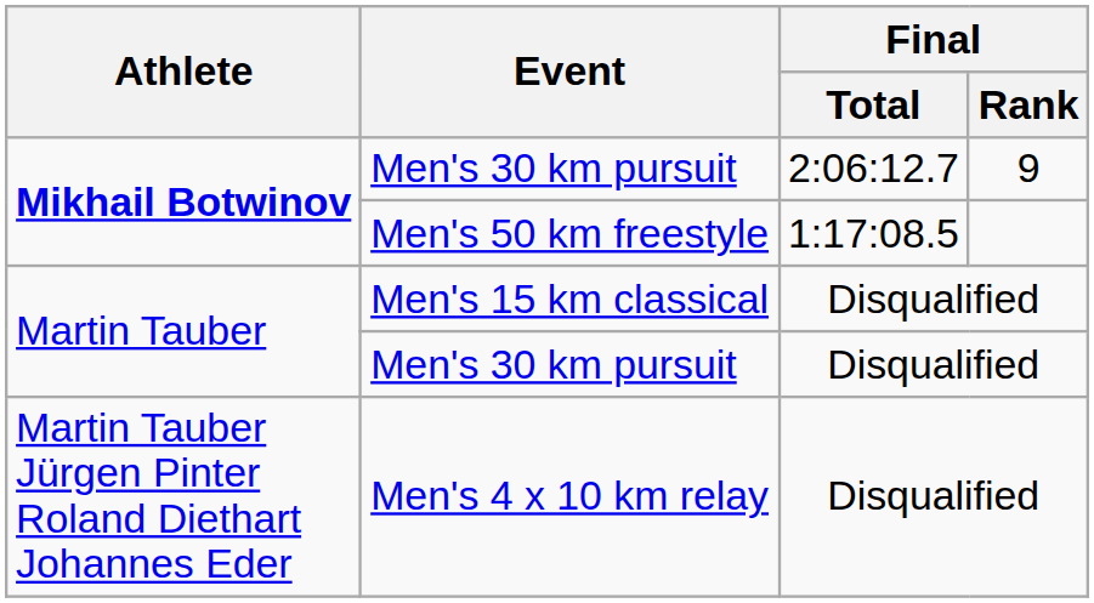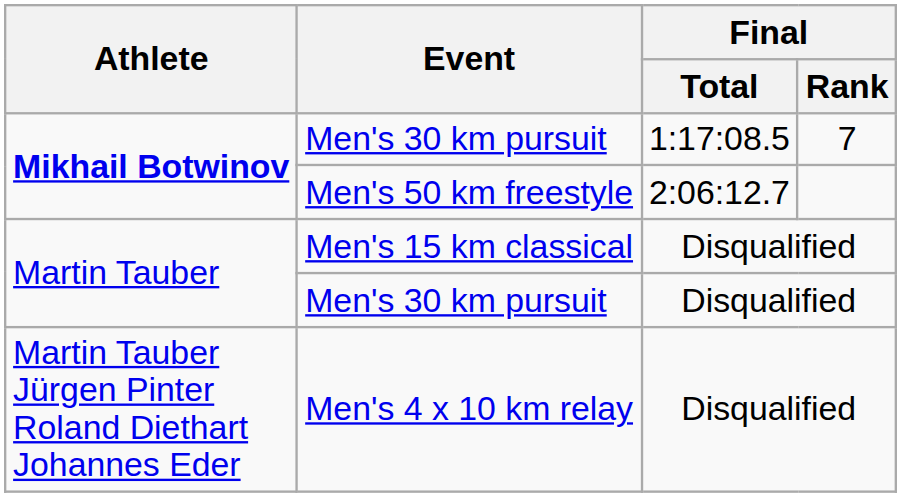Mikhail Botwinov / Men's 30 km pursuit | Final / Total: 2:06:12.7 -> 1:17:08.5
Mikhail Botwinov / Men's 30 km pursuit | Final / Rank: 9 -> 7
Men's 50 km freestyle | Final / Total: 1:17:08.5 -> 2:06:12.7
